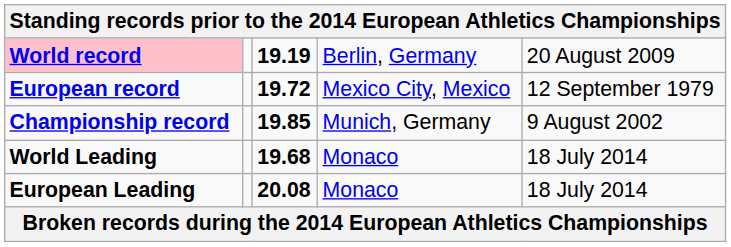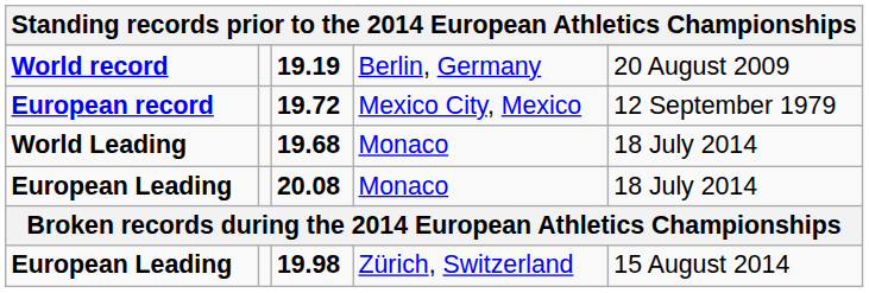19.19 | column 1: pink background -> no background
- row: Championship record | 19.85 | Munich, Germany | 9 August 2002
+ row: European Leading | 19.98 | Zürich, Switzerland | 15 August 2014
